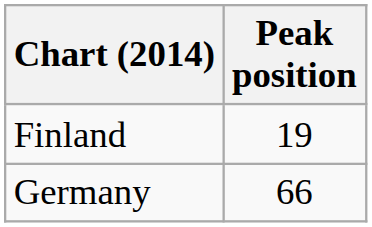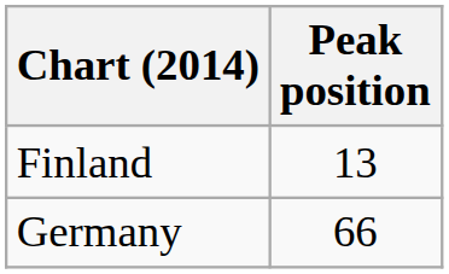Finland | Peak position: 19 -> 13
